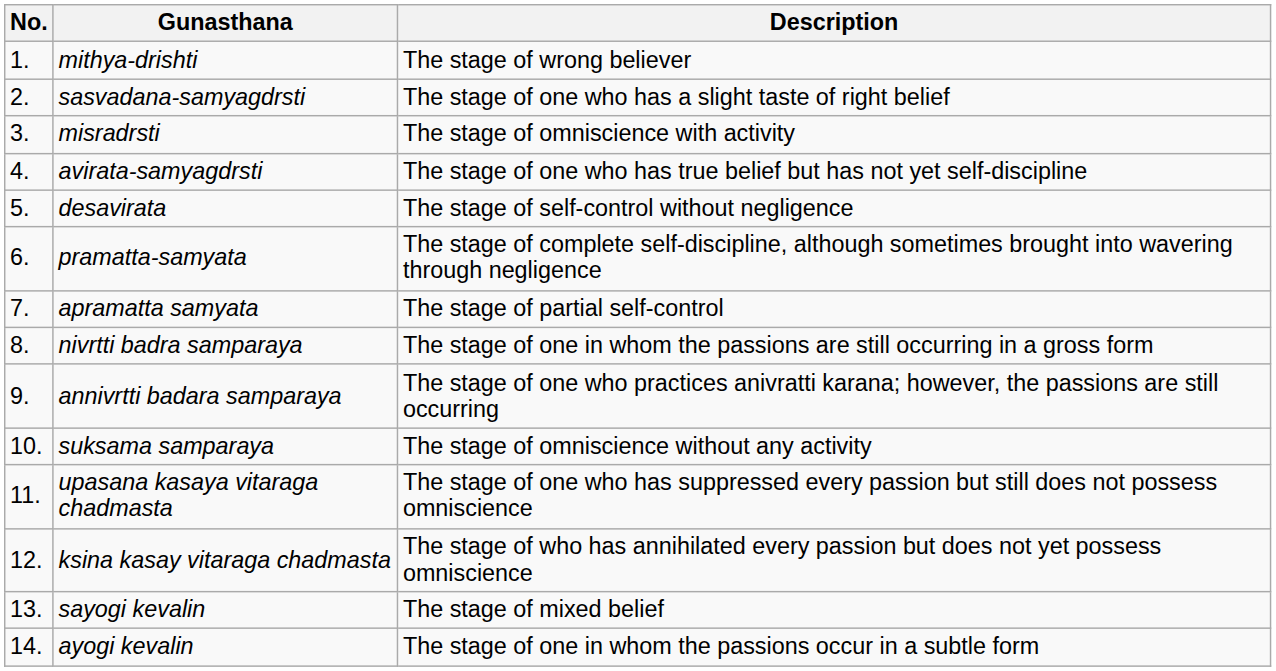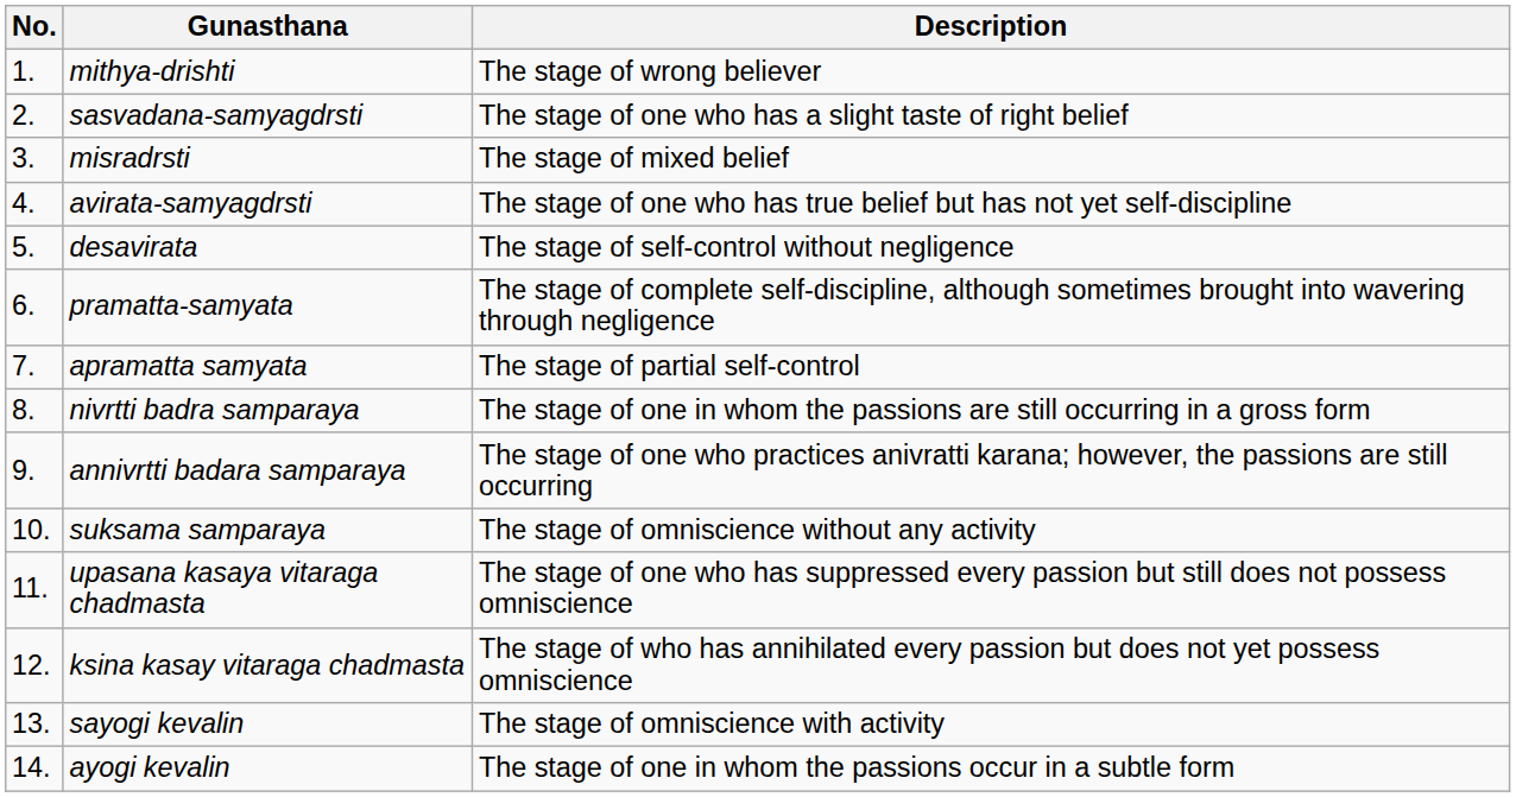misradrsti | Description: The stage of omniscience with activity -> The stage of mixed belief
sayogi kevalin | Description: The stage of mixed belief -> The stage of omniscience with activity
